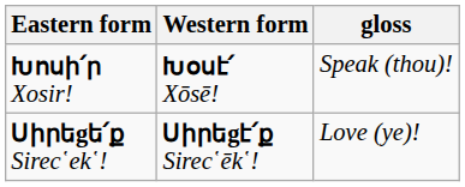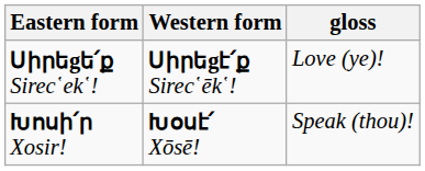rows swapped: Խոսի՛ր Xosir! <-> Սիրեgե՛ք Sirec῾ek῾!
